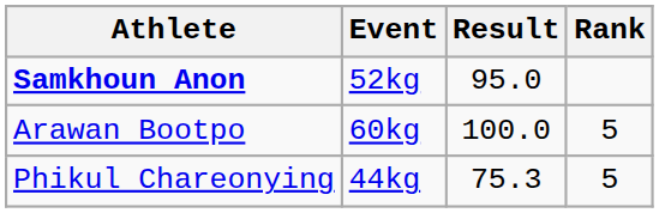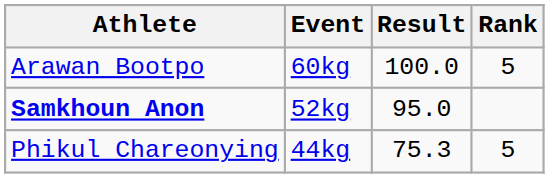rows swapped: Samkhoun Anon <-> Arawan Bootpo
